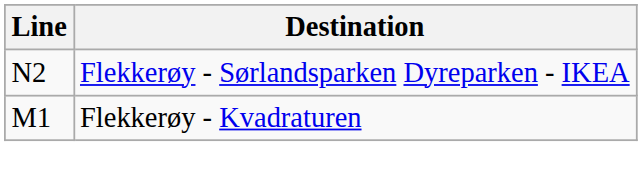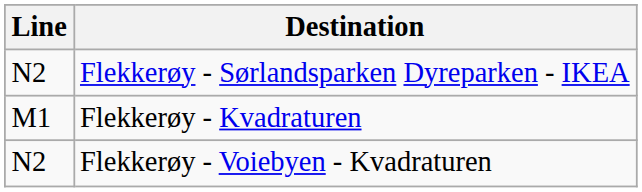+ row: N2 | Flekkerøy - Voiebyen - Kvadraturen
